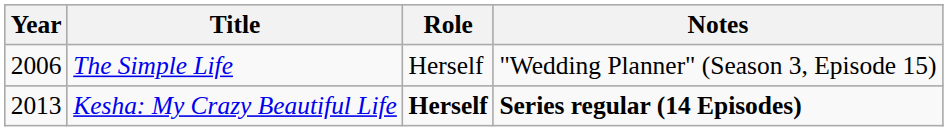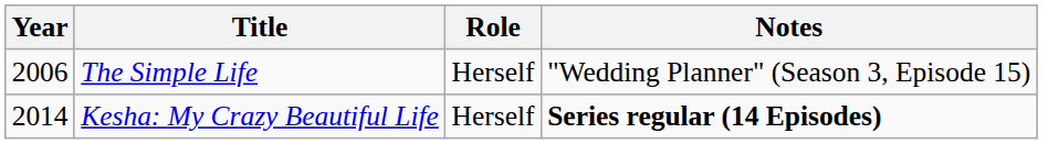Kesha: My Crazy Beautiful Life | Year: 2013 -> 2014
Kesha: My Crazy Beautiful Life | Role: bold -> normal
